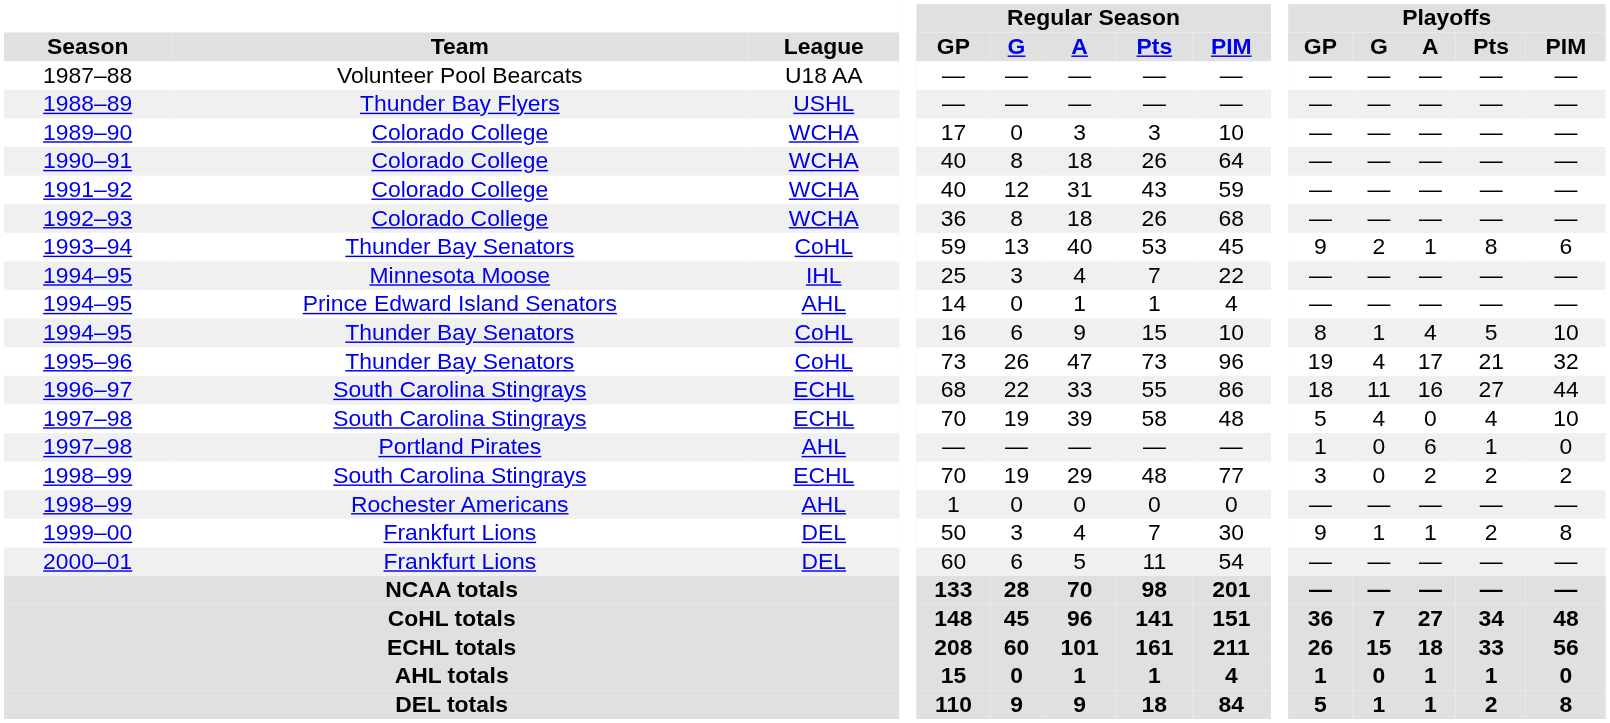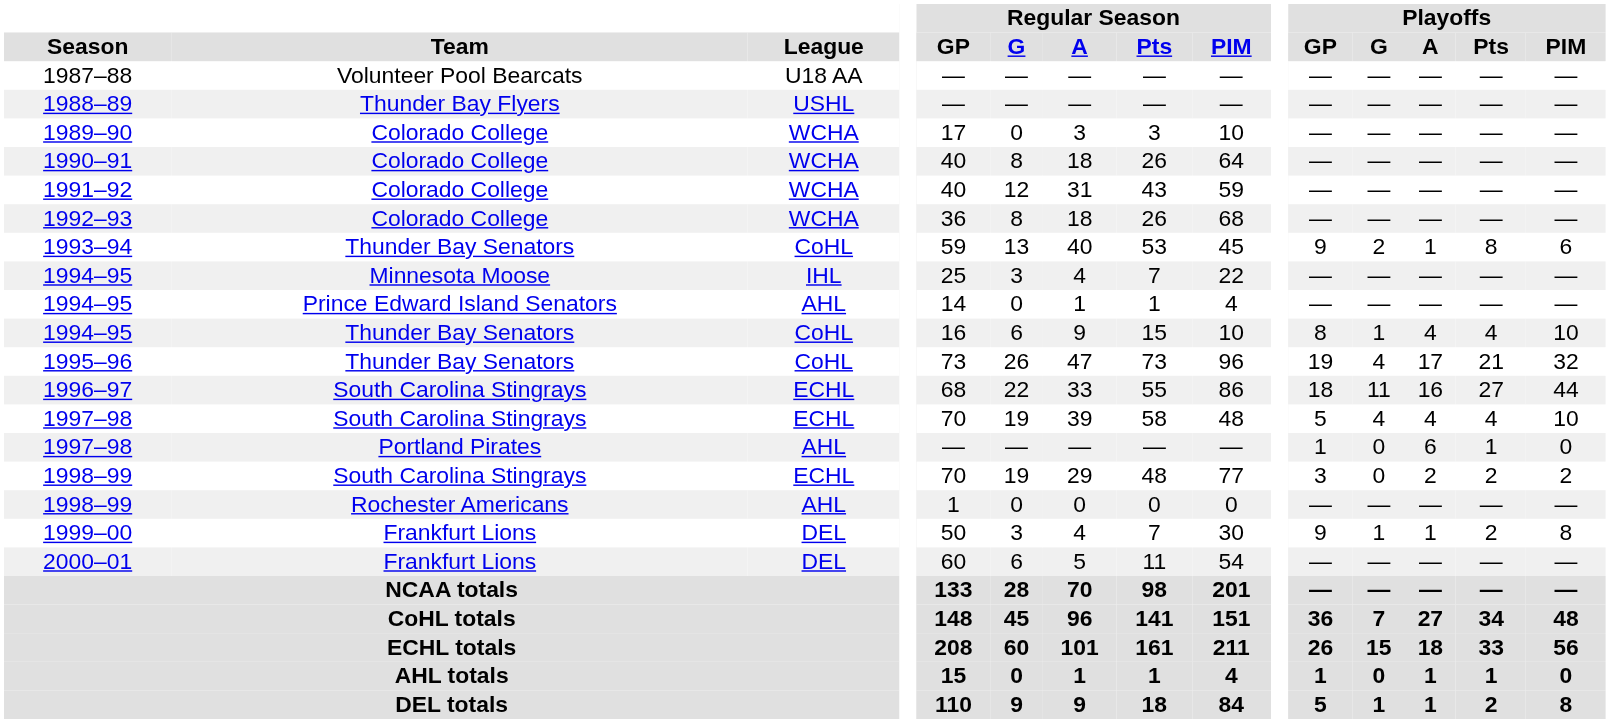1994–95 / Thunder Bay Senators | Playoffs / Pts: 5 -> 4
1997–98 / South Carolina Stingrays | Playoffs / A: 0 -> 4
